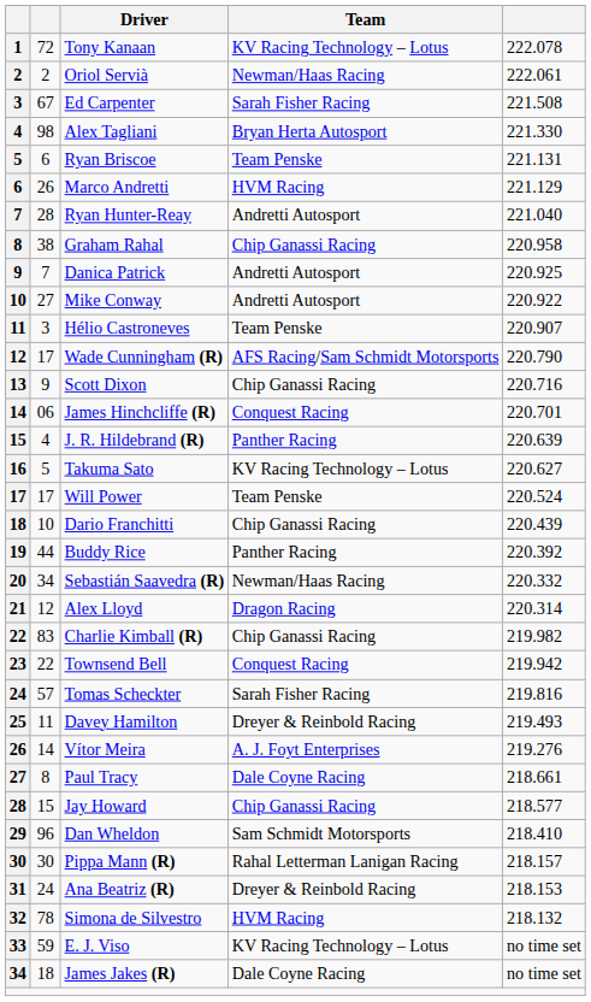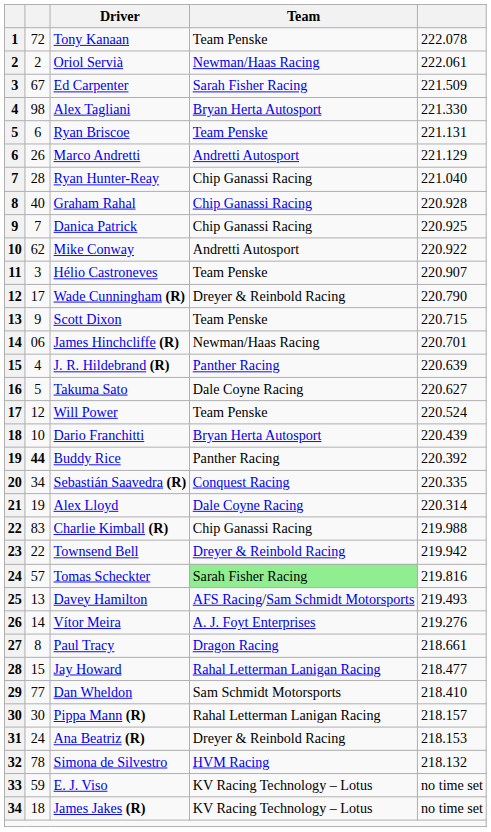Tony Kanaan | Team: KV Racing Technology – Lotus -> Team Penske
Ed Carpenter | column 5: 221.508 -> 221.509
Marco Andretti | Team: HVM Racing -> Andretti Autosport
Ryan Hunter-Reay | Team: Andretti Autosport -> Chip Ganassi Racing
Graham Rahal | column 2: 38 -> 40
Graham Rahal | column 5: 220.958 -> 220.928
Danica Patrick | Team: Andretti Autosport -> Chip Ganassi Racing
Mike Conway | column 2: 27 -> 62
Wade Cunningham (R) | Team: AFS Racing/Sam Schmidt Motorsports -> Dreyer & Reinbold Racing
Scott Dixon | Team: Chip Ganassi Racing -> Team Penske
Scott Dixon | column 5: 220.716 -> 220.715
James Hinchcliffe (R) | Team: Conquest Racing -> Newman/Haas Racing
Takuma Sato | Team: KV Racing Technology – Lotus -> Dale Coyne Racing
Will Power | column 2: 17 -> 12
Dario Franchitti | Team: Chip Ganassi Racing -> Bryan Herta Autosport
Buddy Rice | column 2: normal -> bold
Sebastián Saavedra (R) | Team: Newman/Haas Racing -> Conquest Racing
Sebastián Saavedra (R) | column 5: 220.332 -> 220.335
Alex Lloyd | column 2: 12 -> 19
Alex Lloyd | Team: Dragon Racing -> Dale Coyne Racing
Charlie Kimball (R) | column 5: 219.982 -> 219.988
Townsend Bell | Team: Conquest Racing -> Dreyer & Reinbold Racing
Tomas Scheckter | Team: no background -> lightgreen background
Davey Hamilton | column 2: 11 -> 13
Davey Hamilton | Team: Dreyer & Reinbold Racing -> AFS Racing/Sam Schmidt Motorsports
Paul Tracy | Team: Dale Coyne Racing -> Dragon Racing
Jay Howard | Team: Chip Ganassi Racing -> Rahal Letterman Lanigan Racing
Jay Howard | column 5: 218.577 -> 218.477
Dan Wheldon | column 2: 96 -> 77
James Jakes (R) | Team: Dale Coyne Racing -> KV Racing Technology – Lotus
